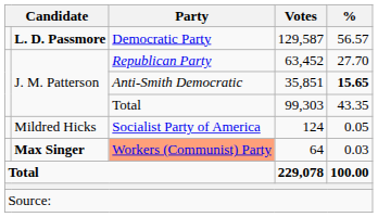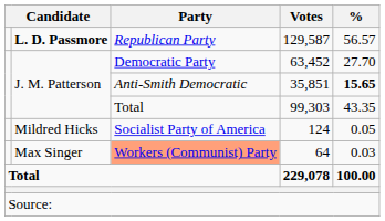129,587 | Party: Democratic Party -> Republican Party
63,452 | Party: Republican Party -> Democratic Party
64 | column 2: bold -> normal
